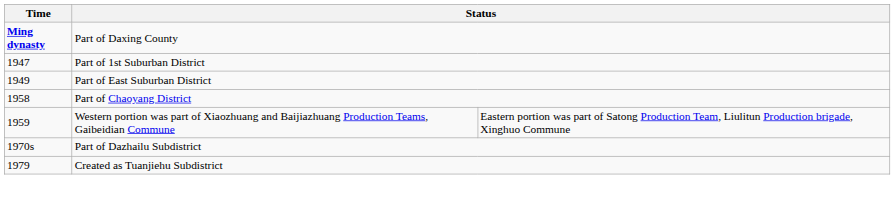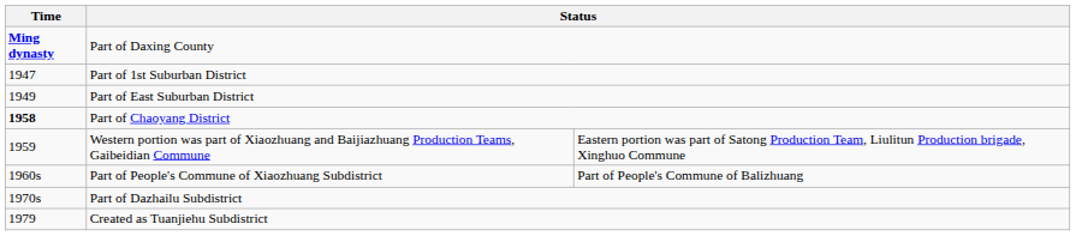Part of Chaoyang District | Time: normal -> bold
+ row: 1960s | Part of People's Commune of Xiaozhuang Subdistrict | Part of People's Commune of Balizhuang
